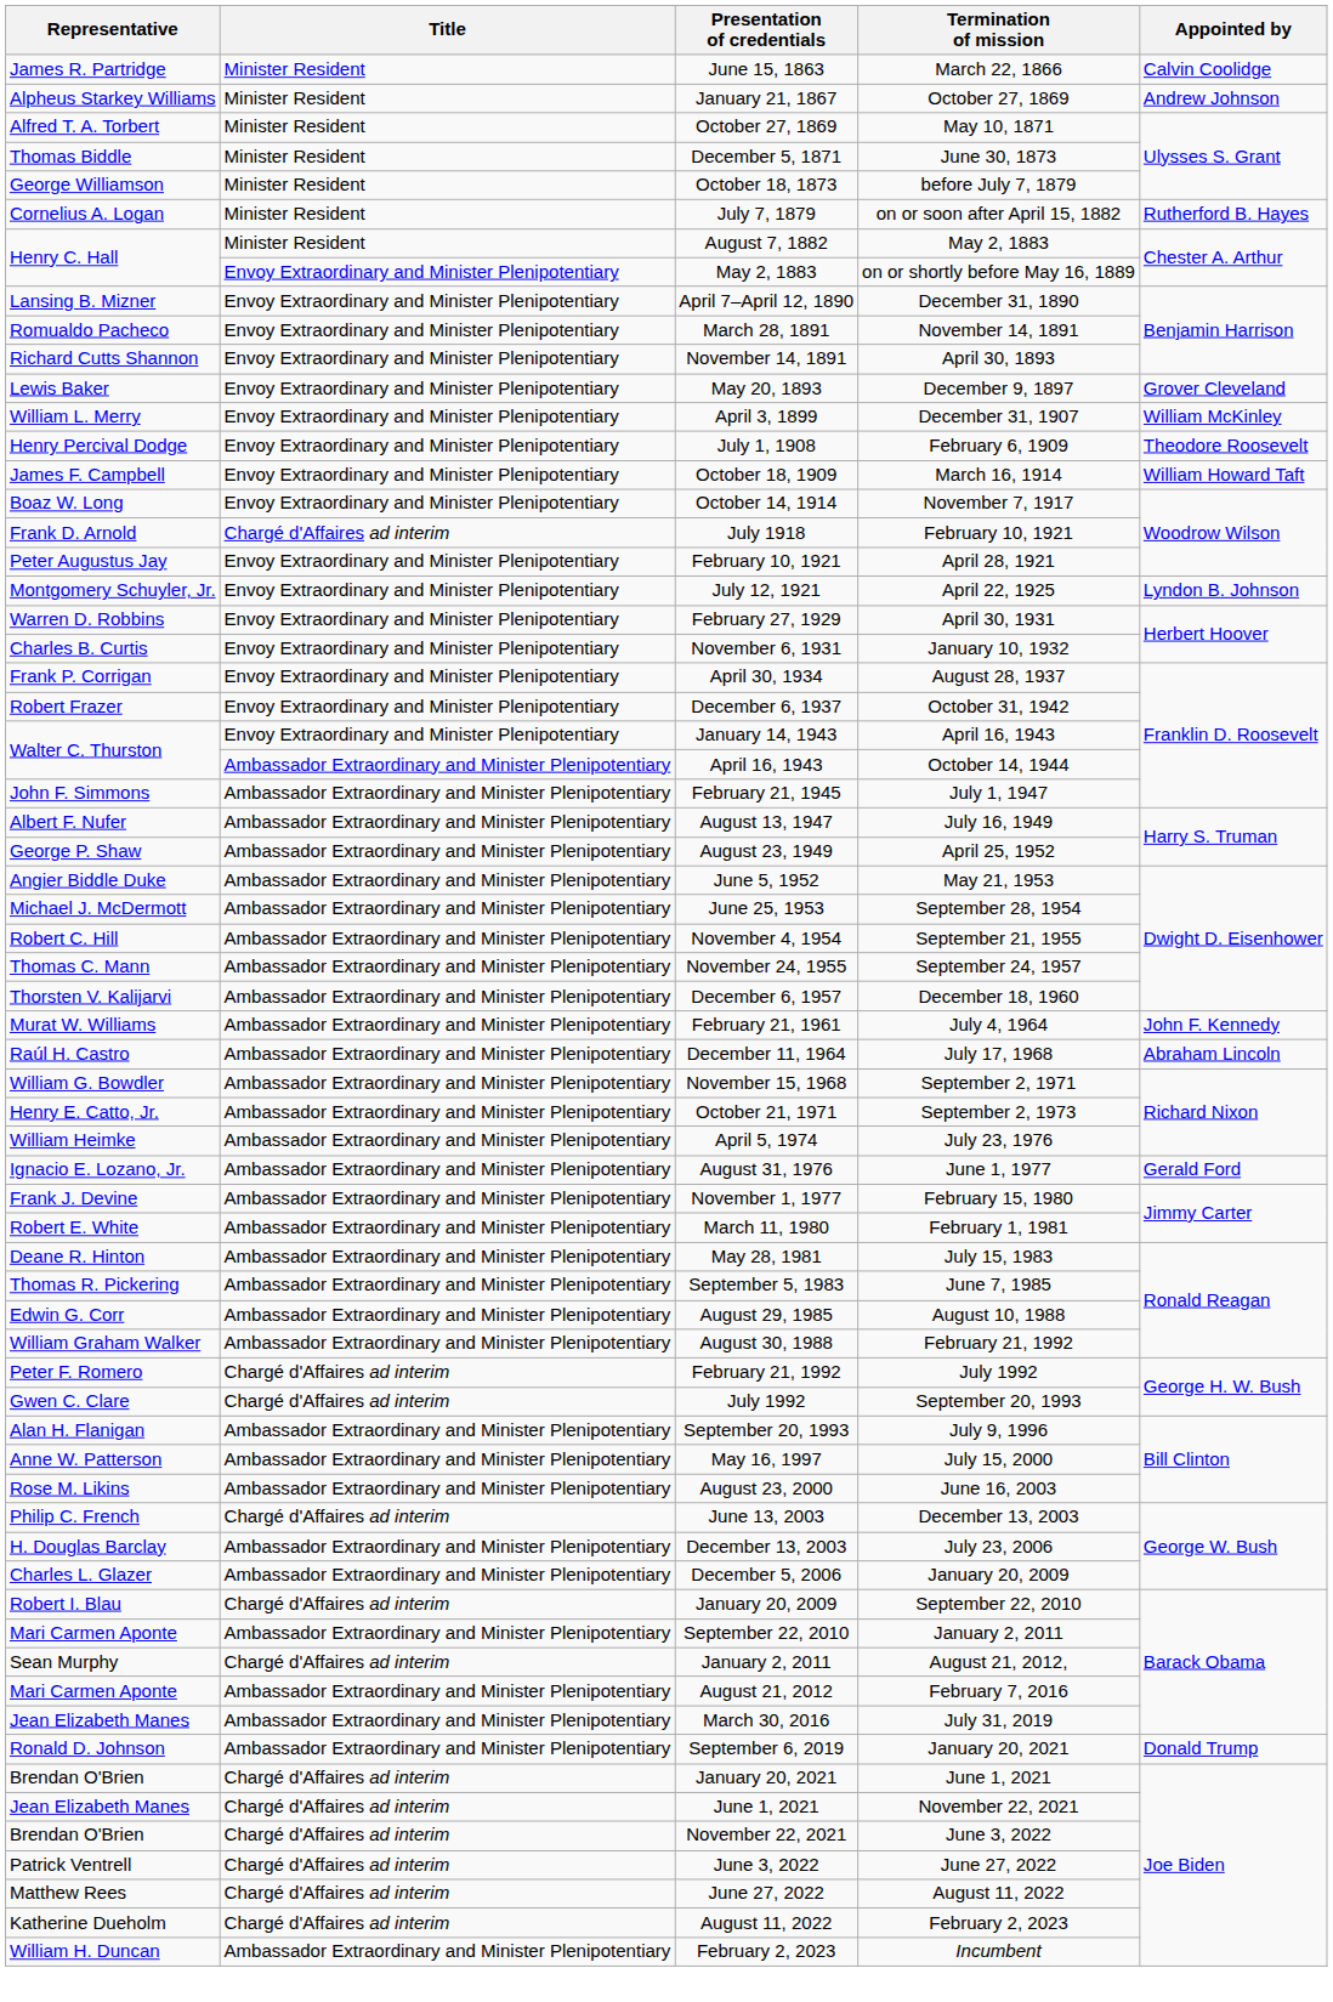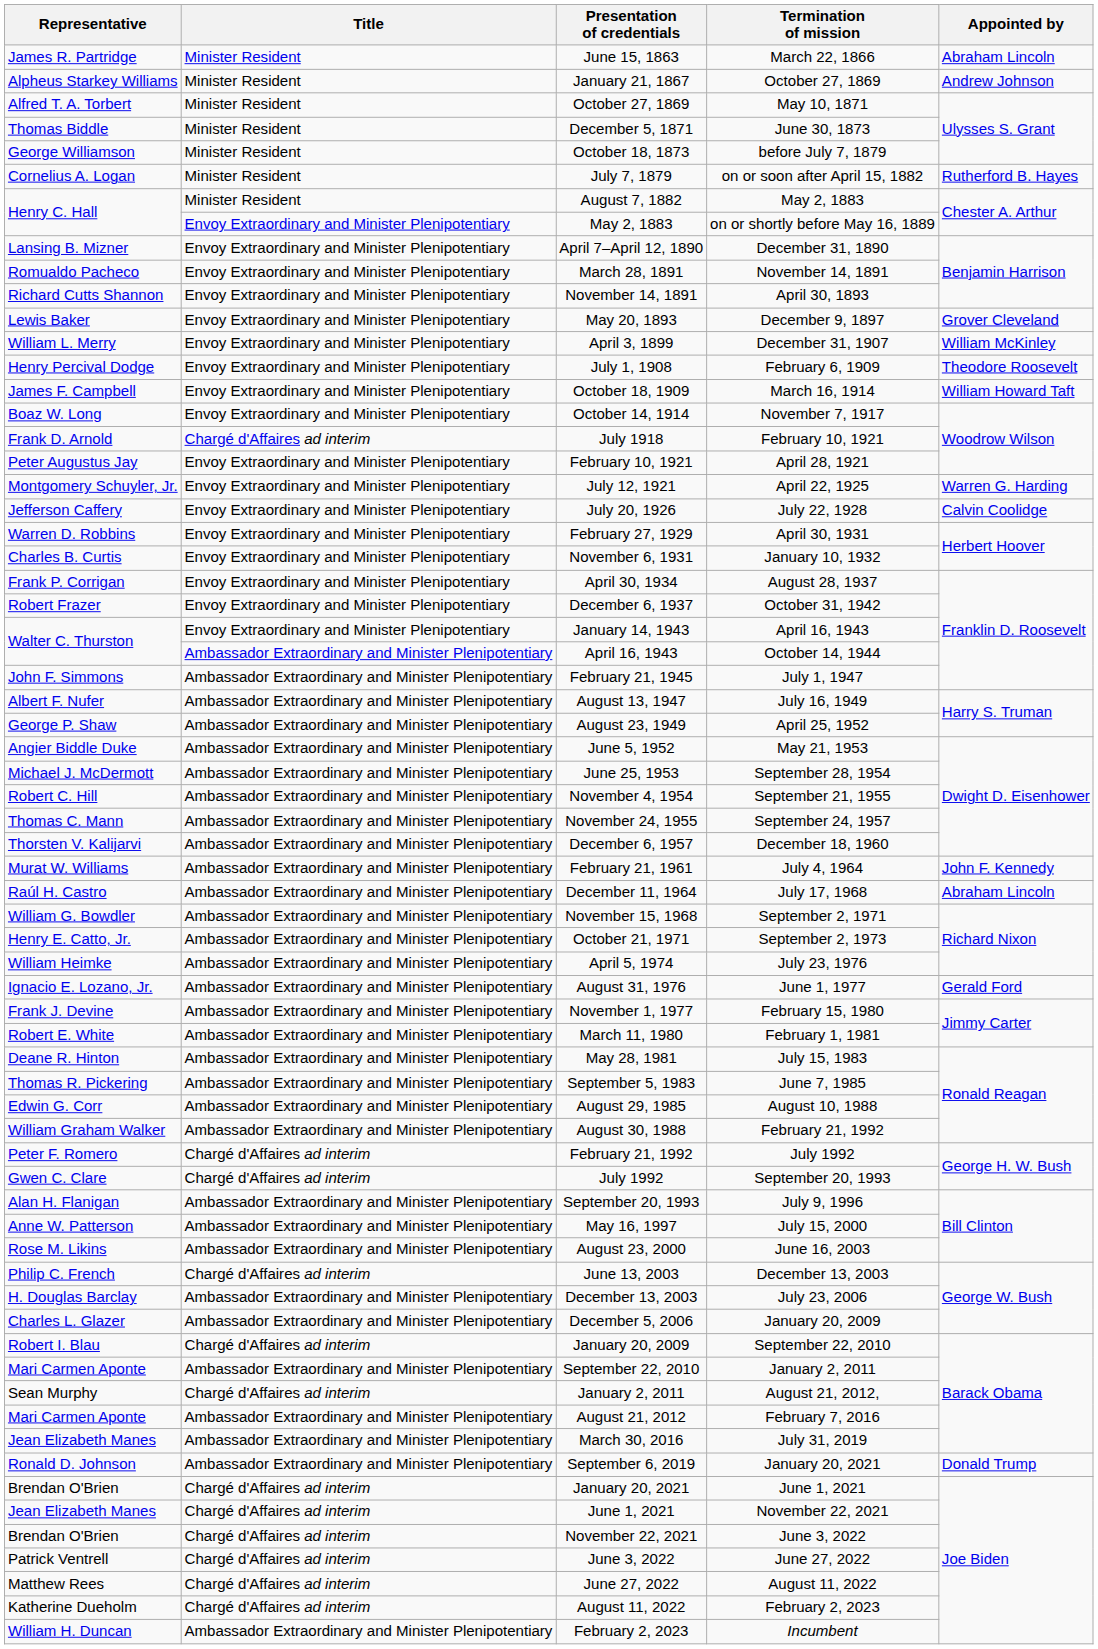June 15, 1863 | Appointed by: Calvin Coolidge -> Abraham Lincoln
July 12, 1921 | Appointed by: Lyndon B. Johnson -> Warren G. Harding
+ row: Jefferson Caffery | Envoy Extraordinary and Minister Plenipotentiary | July 20, 1926 | July 22, 1928 | Calvin Coolidge
